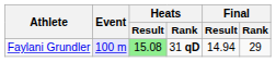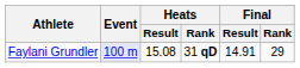Faylani Grundler | Heats / Result: lightgreen background -> no background
Faylani Grundler | Final / Result: 14.94 -> 14.91
